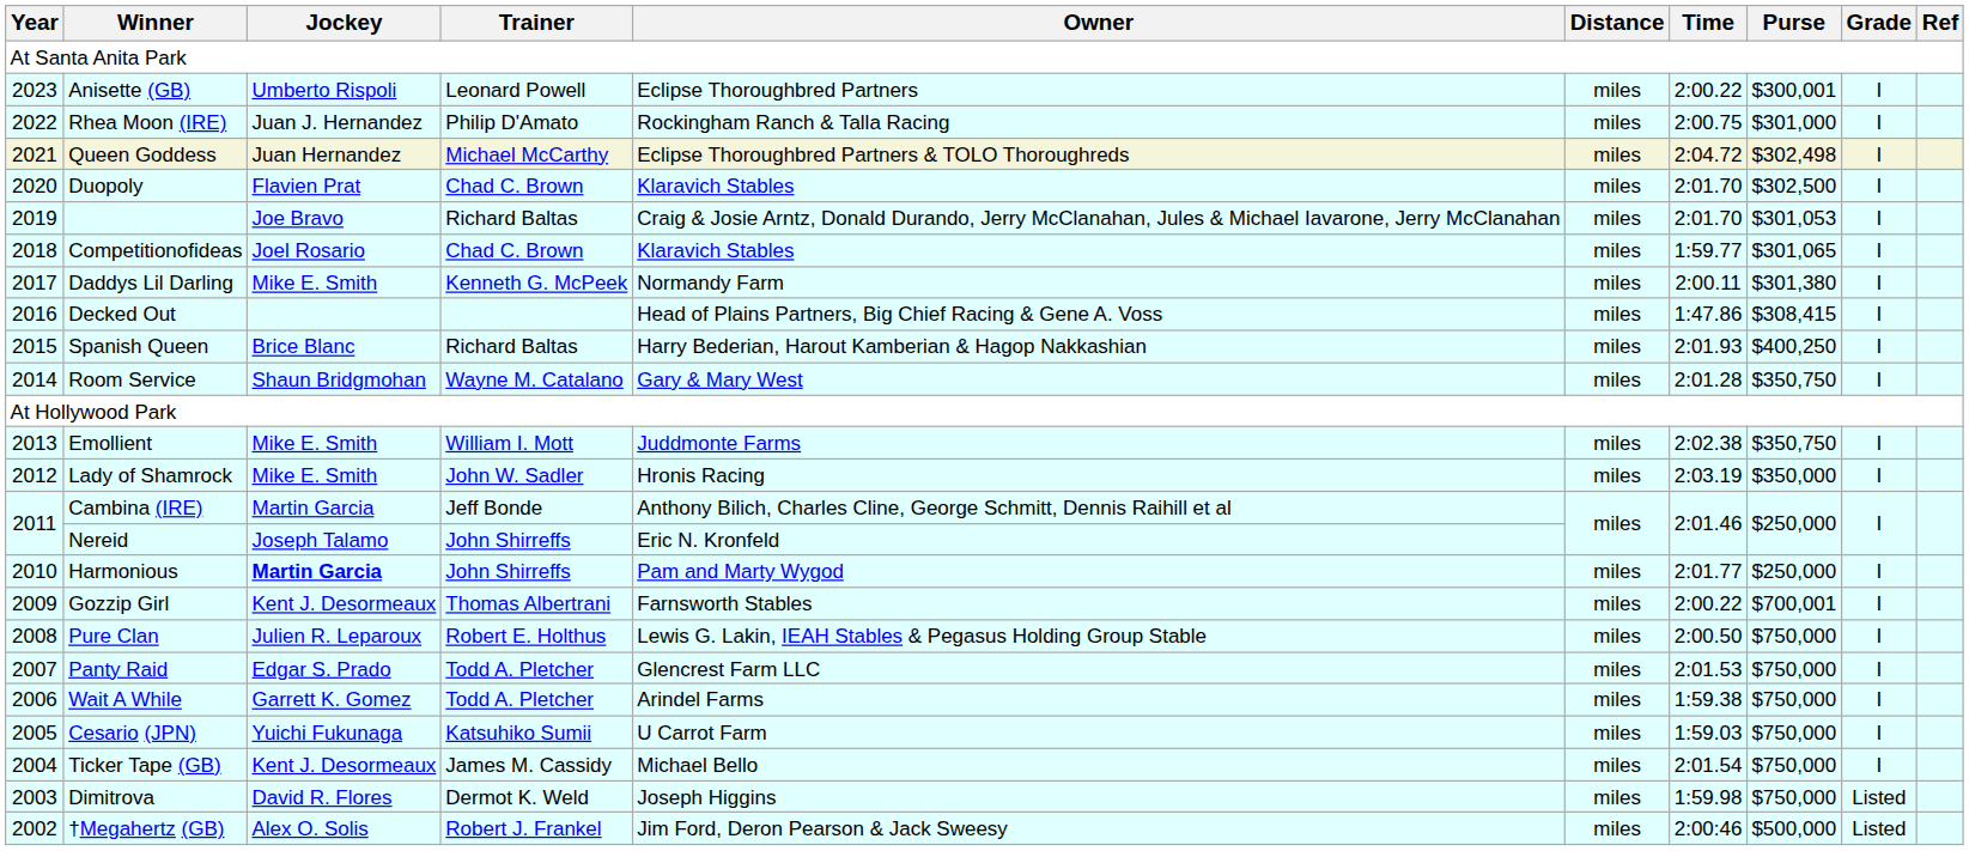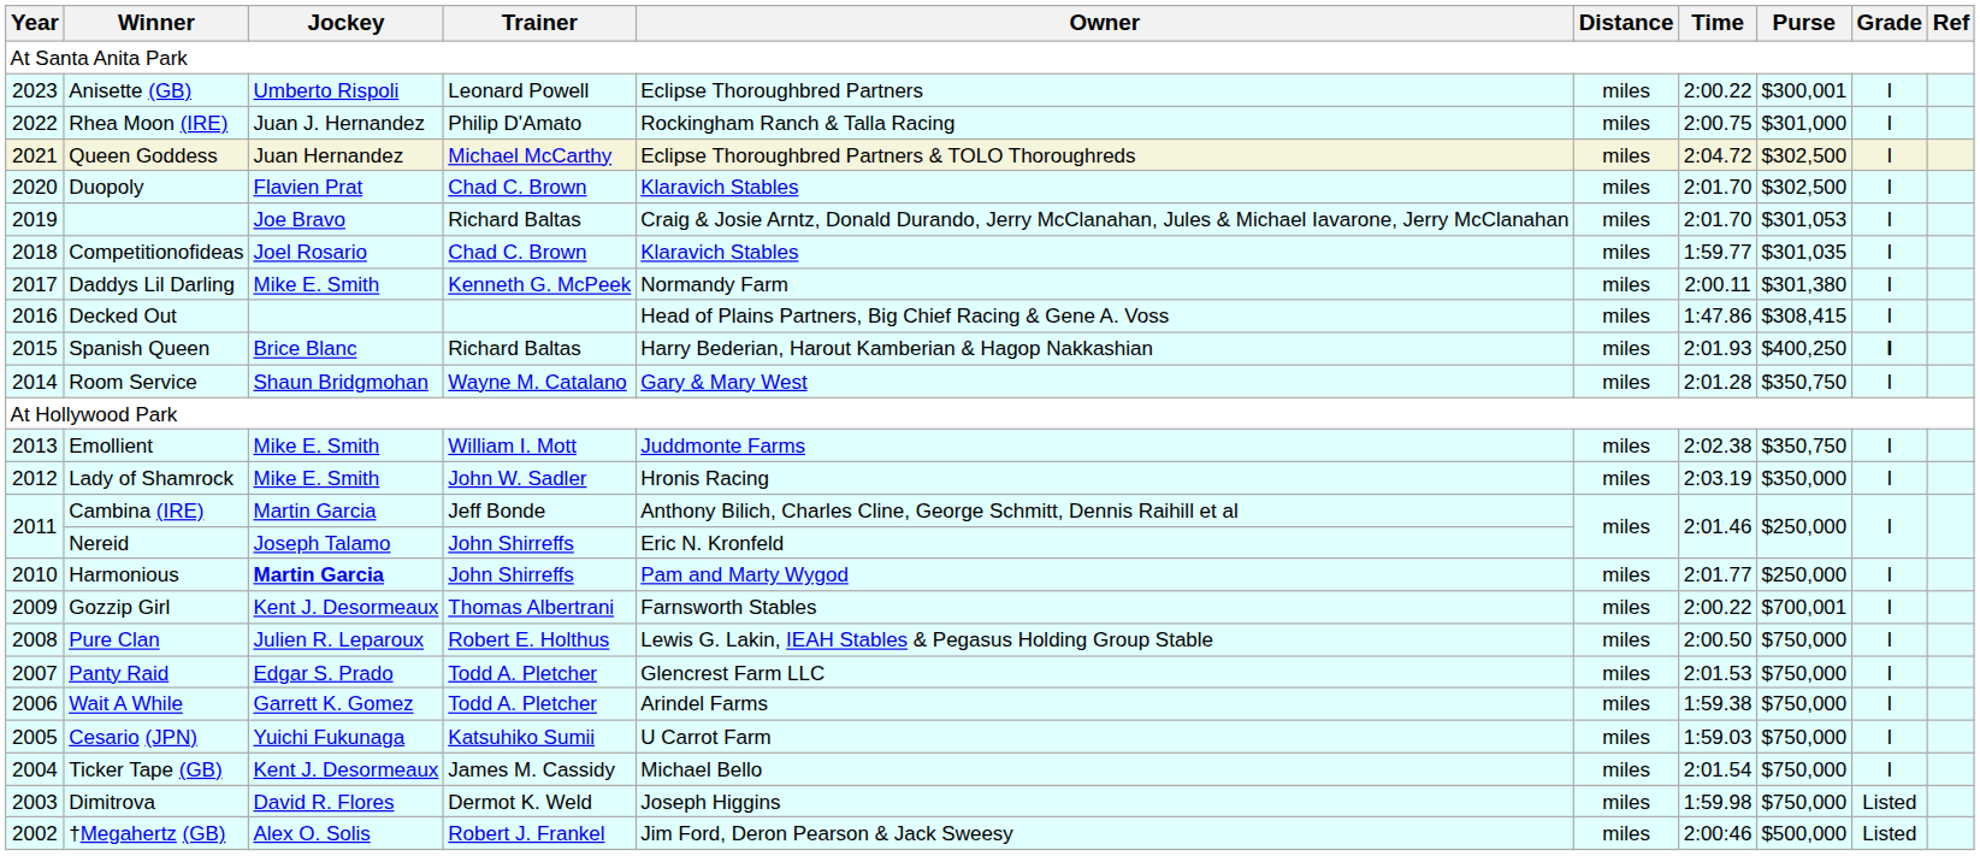Queen Goddess | Purse: $302,498 -> $302,500
Competitionofideas | Purse: $301,065 -> $301,035
Spanish Queen | Grade: normal -> bold
